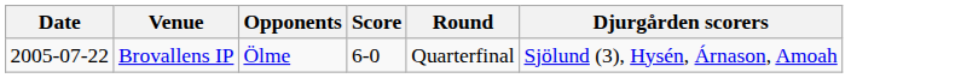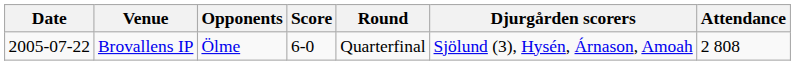+ column: Attendance | 2 808
